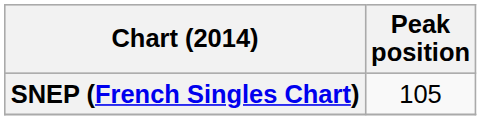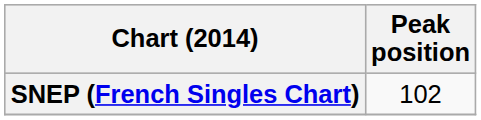SNEP (French Singles Chart) | Peak position: 105 -> 102
